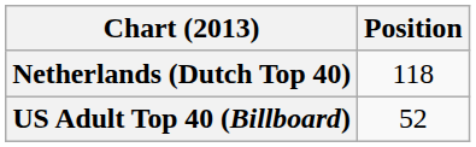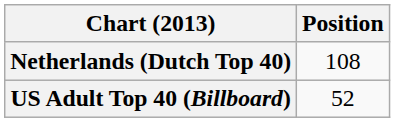Netherlands (Dutch Top 40) | Position: 118 -> 108
